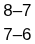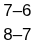rows swapped: 8–7 <-> 7–6
